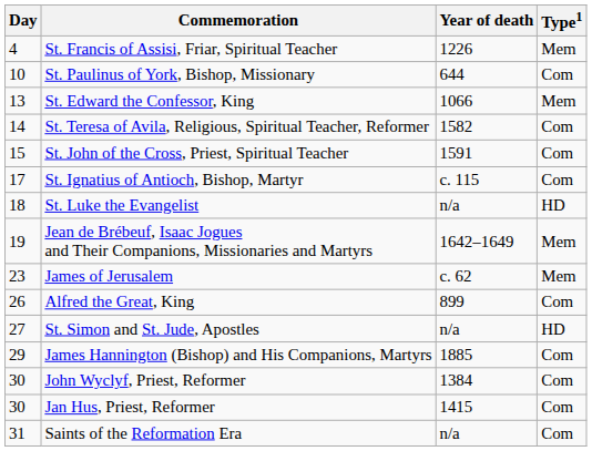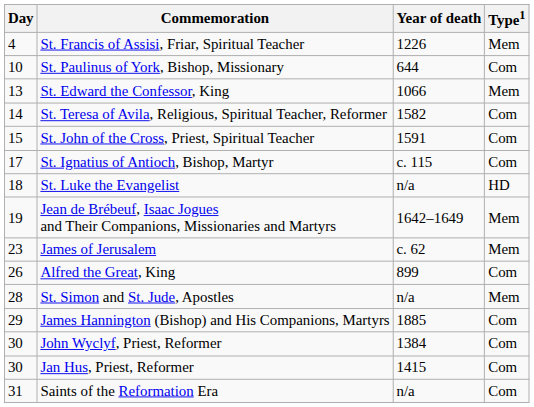St. Simon and St. Jude, Apostles | Day: 27 -> 28
St. Simon and St. Jude, Apostles | Type1: HD -> Mem
